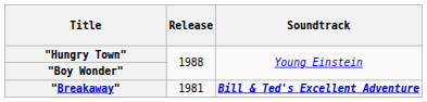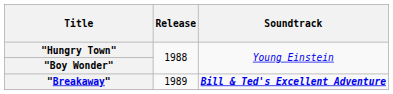"Breakaway" | Release: 1981 -> 1989
